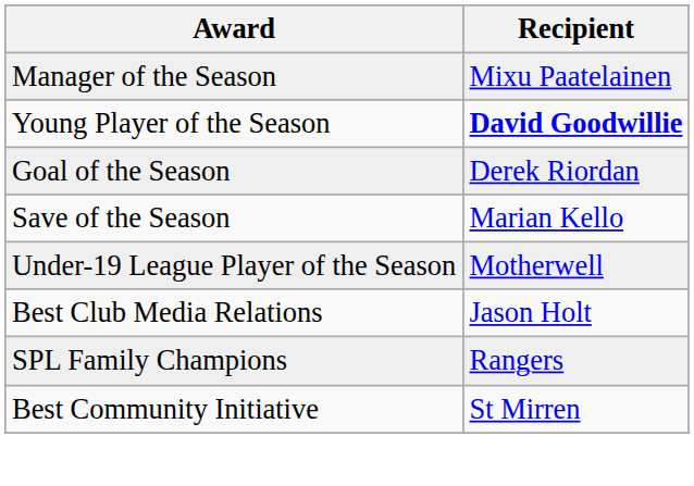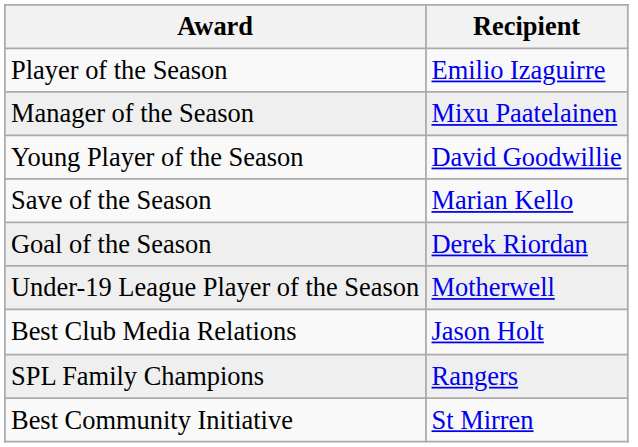+ row: Player of the Season | Emilio Izaguirre
Young Player of the Season | Recipient: bold -> normal
rows swapped: Goal of the Season <-> Save of the Season
